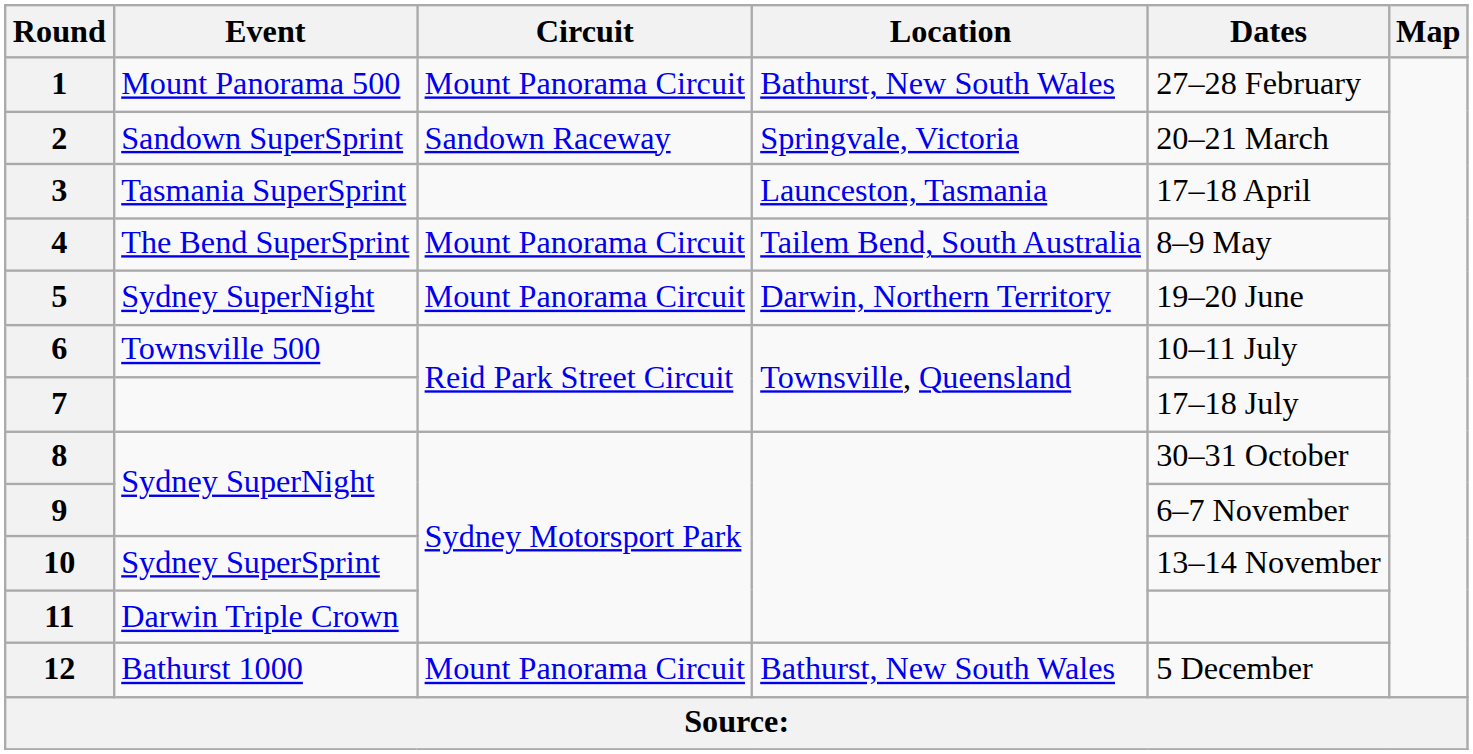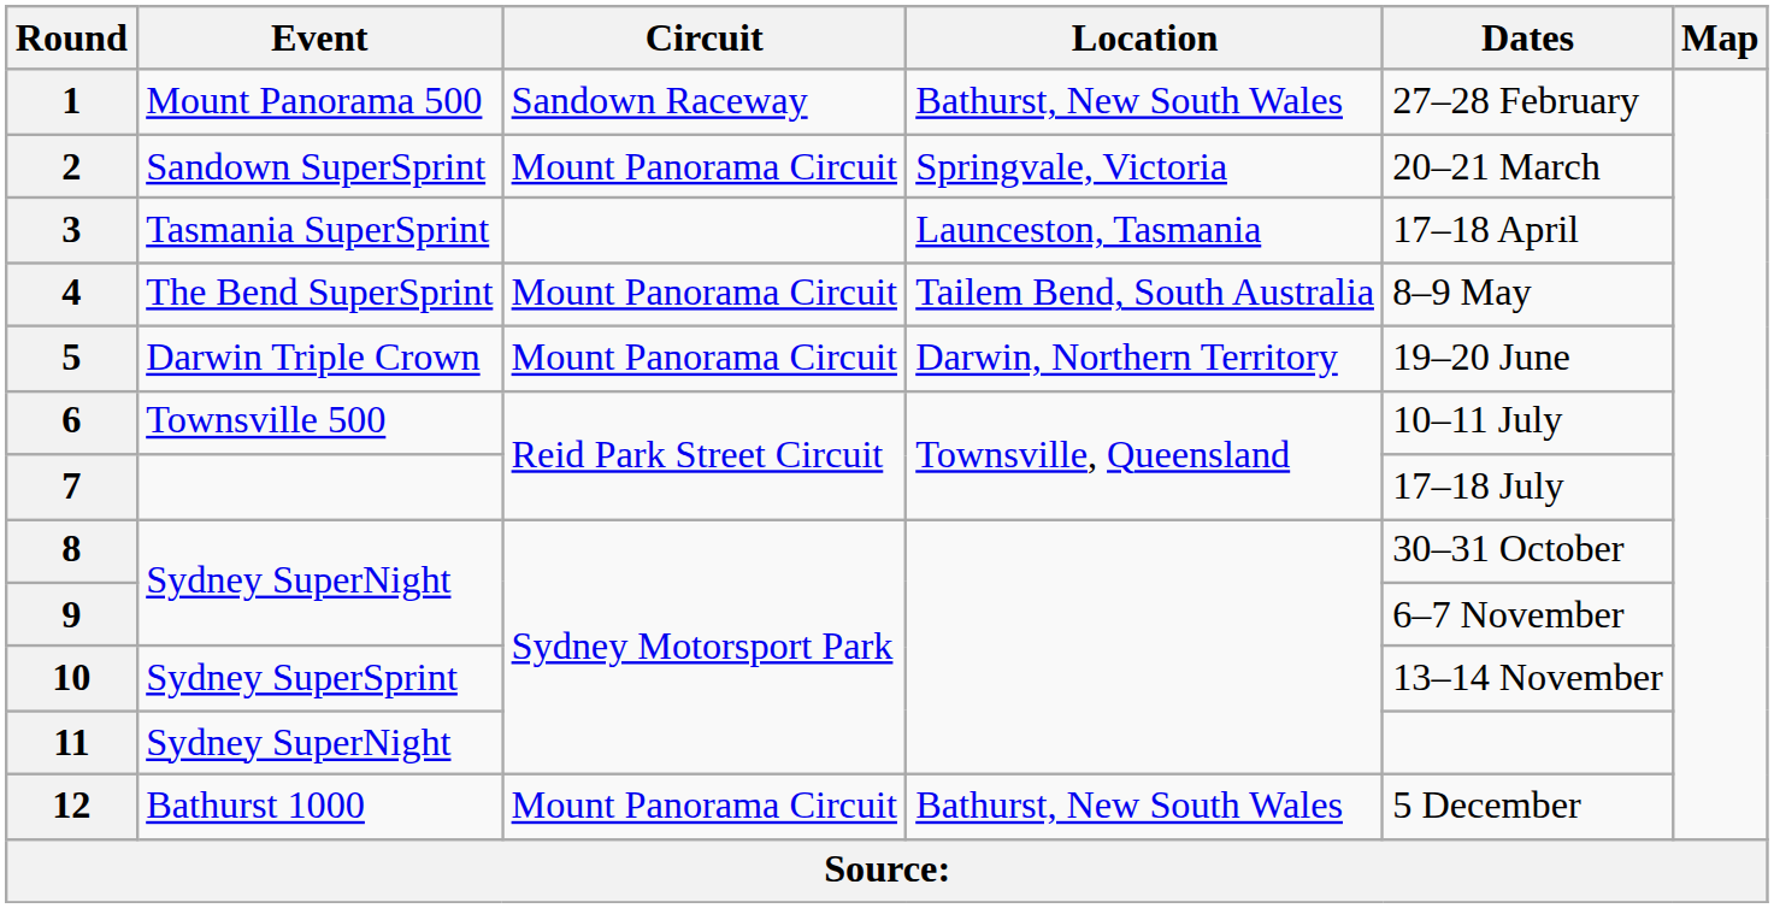1 | Circuit: Mount Panorama Circuit -> Sandown Raceway
2 | Circuit: Sandown Raceway -> Mount Panorama Circuit
5 | Event: Sydney SuperNight -> Darwin Triple Crown
11 | Event: Darwin Triple Crown -> Sydney SuperNight
